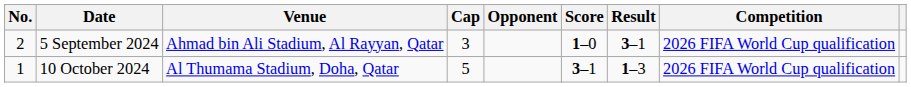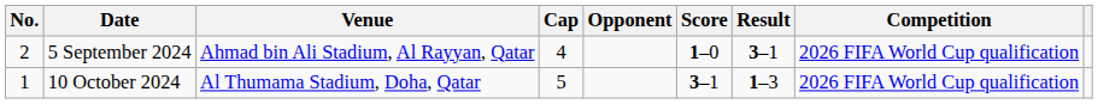5 September 2024 | Cap: 3 -> 4
